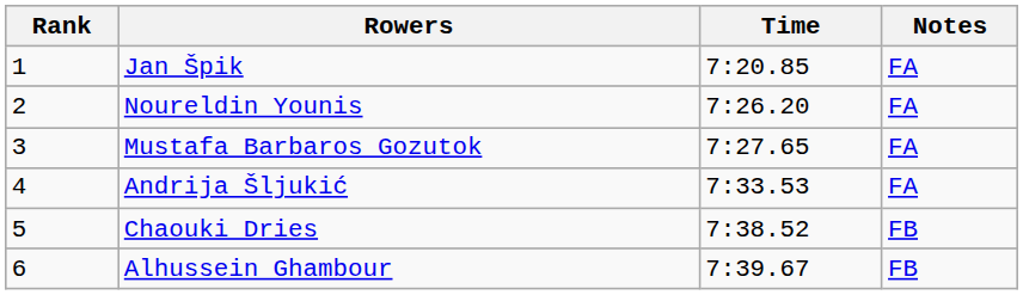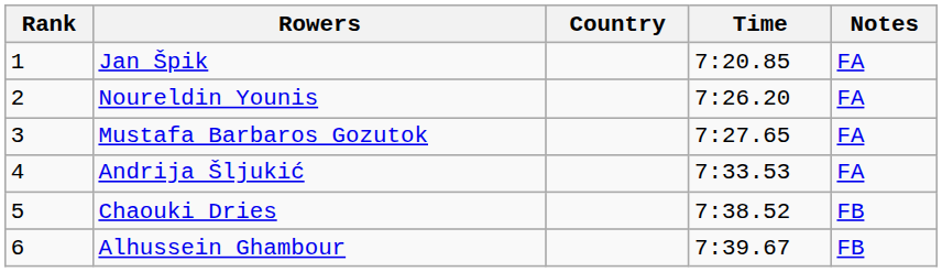+ column: Country
